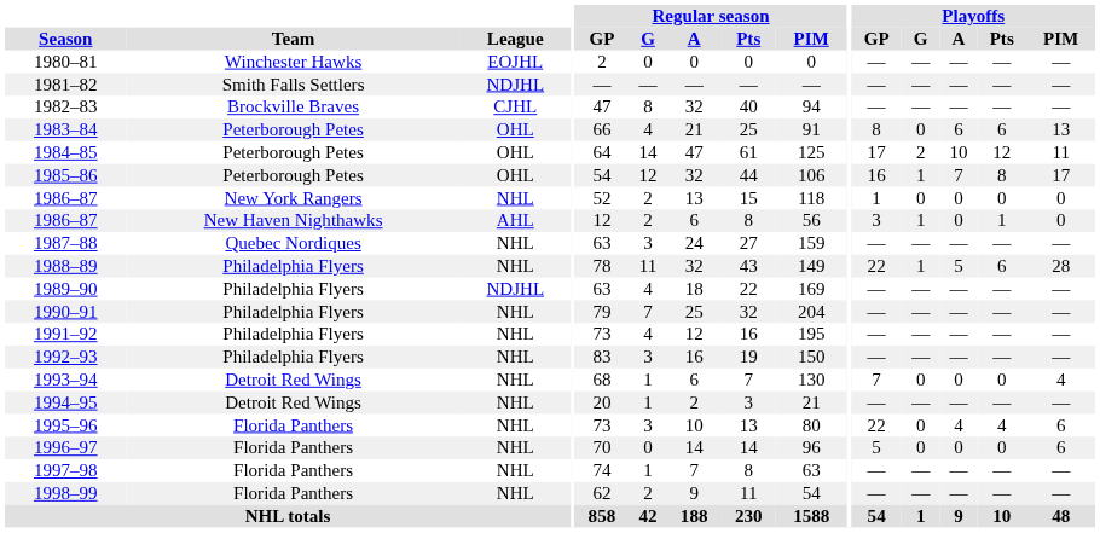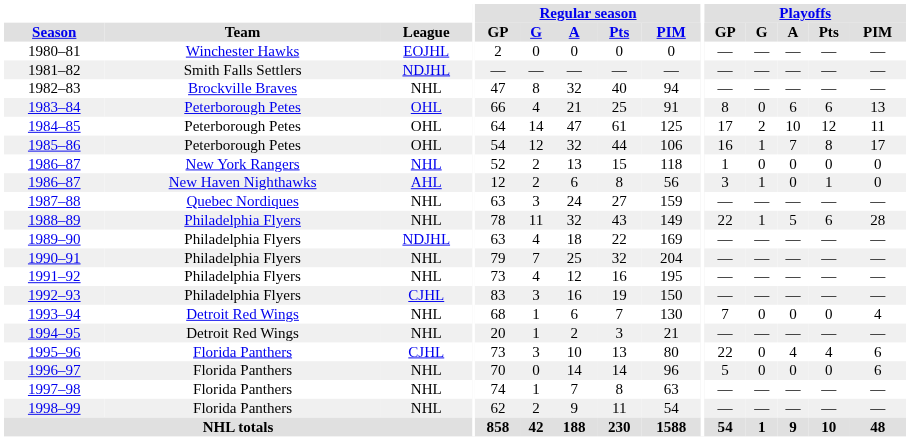1982–83 | League: CJHL -> NHL
1992–93 | League: NHL -> CJHL
1995–96 | League: NHL -> CJHL
